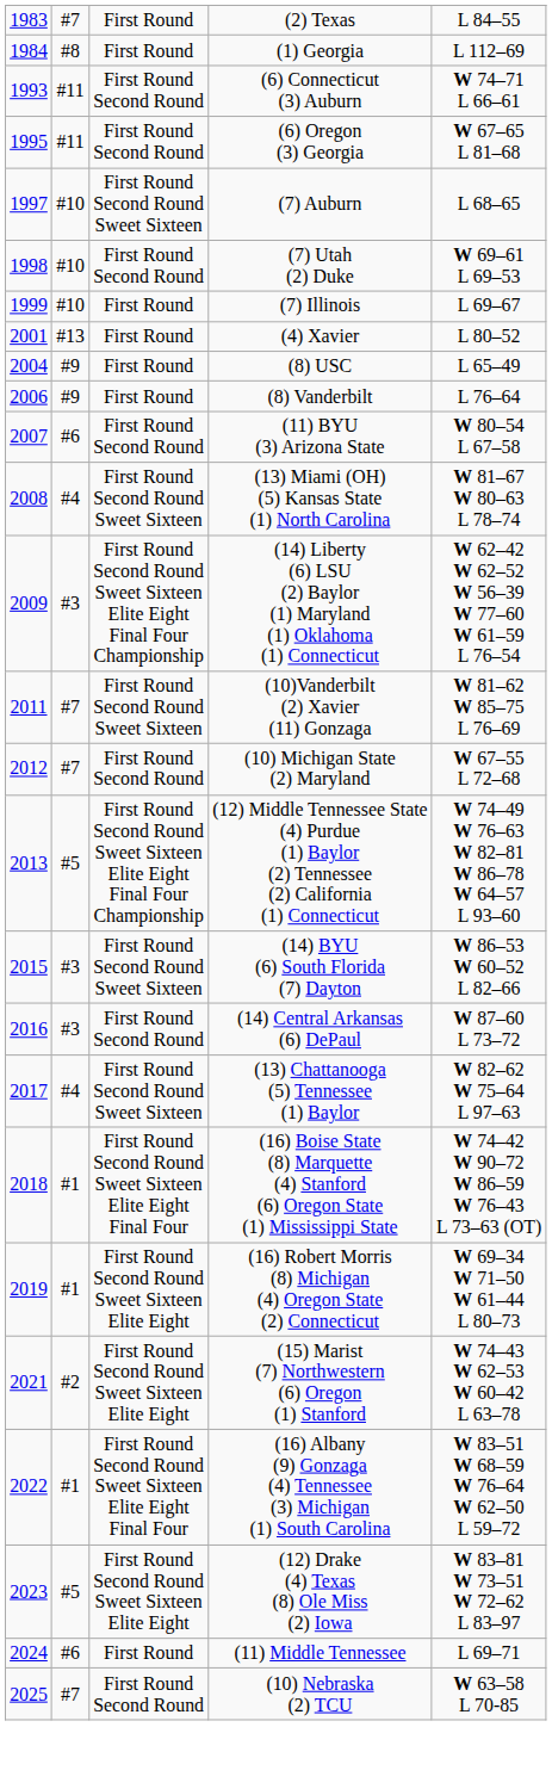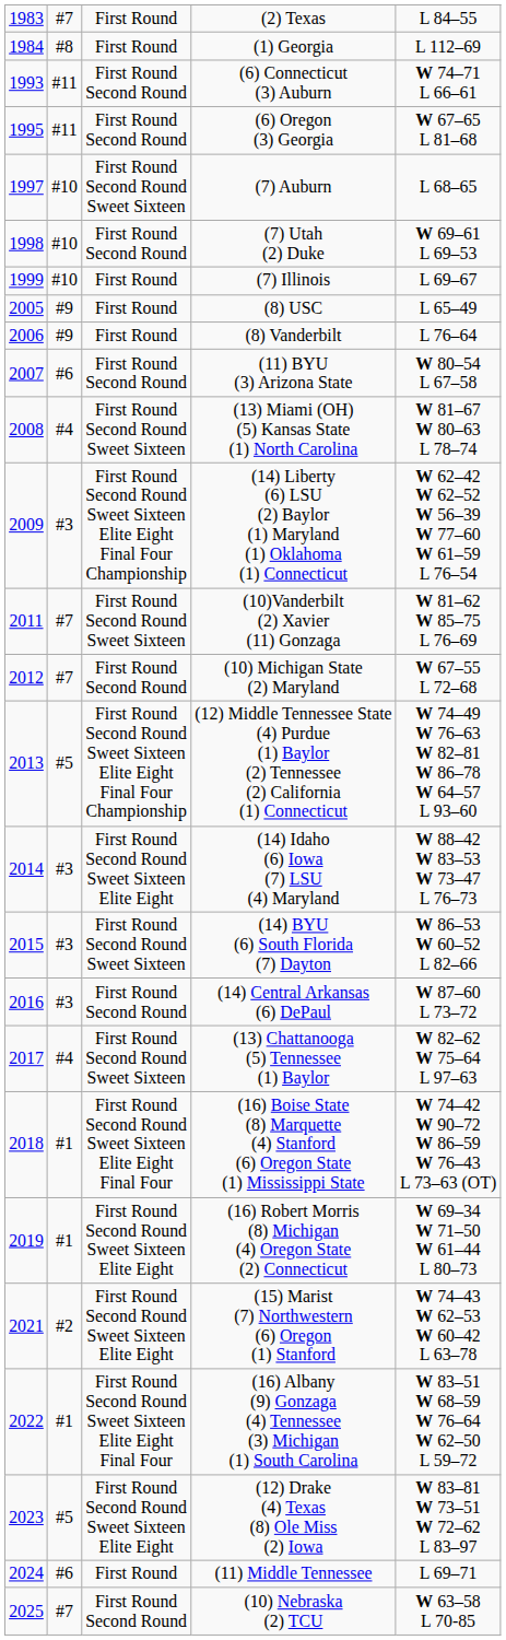- row: 2001 | #13 | First Round | (4) Xavier | L 80–52
(8) USC | column 1: 2004 -> 2005
+ row: 2014 | #3 | First Round Second Round Sweet Sixteen Elite Eight | (14) Idaho (6) Iowa (7) LSU (4) Maryland | W 88–42 W 83–53 W 73–47 L 76–73
